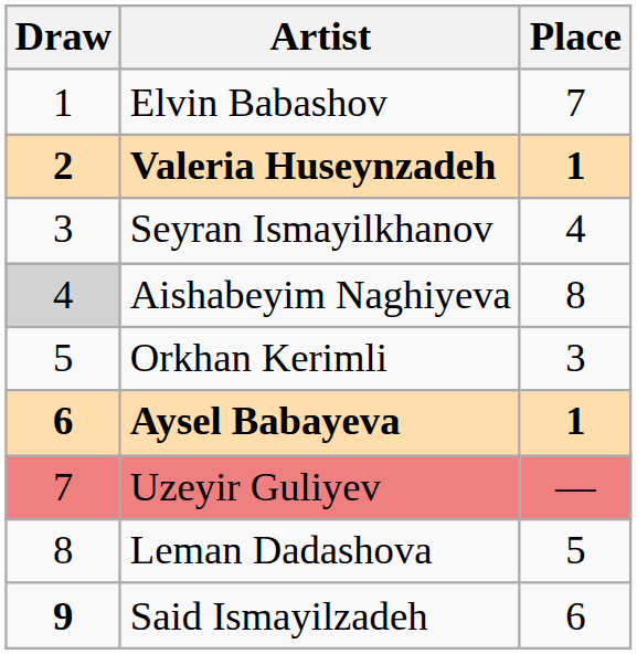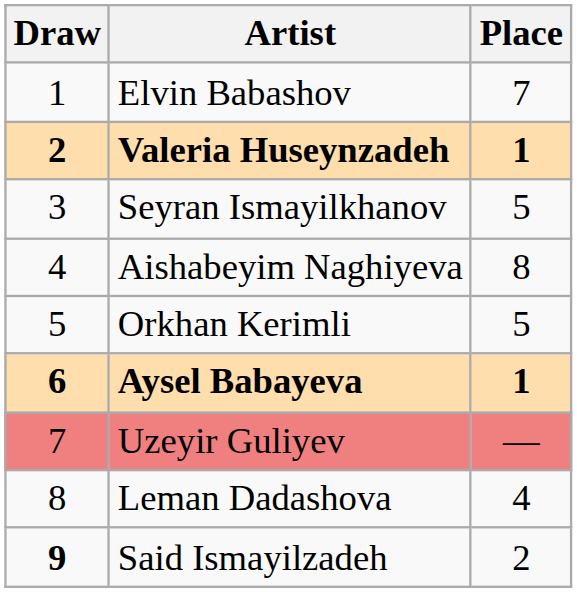Seyran Ismayilkhanov | Place: 4 -> 5
Aishabeyim Naghiyeva | Draw: lightgrey background -> no background
Orkhan Kerimli | Place: 3 -> 5
Leman Dadashova | Place: 5 -> 4
Said Ismayilzadeh | Place: 6 -> 2
